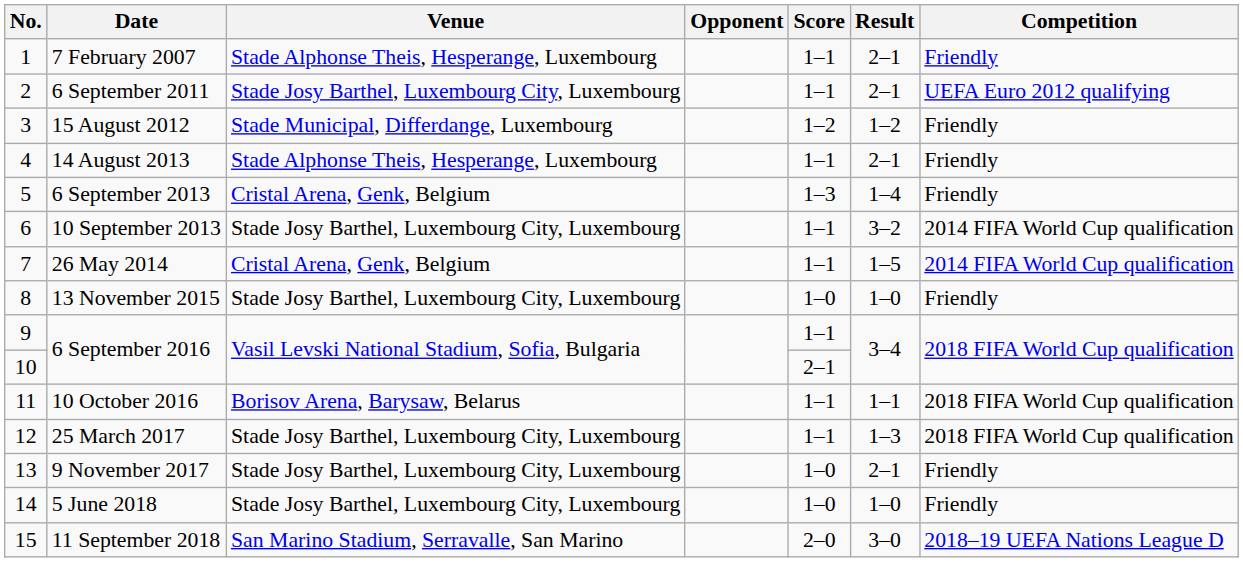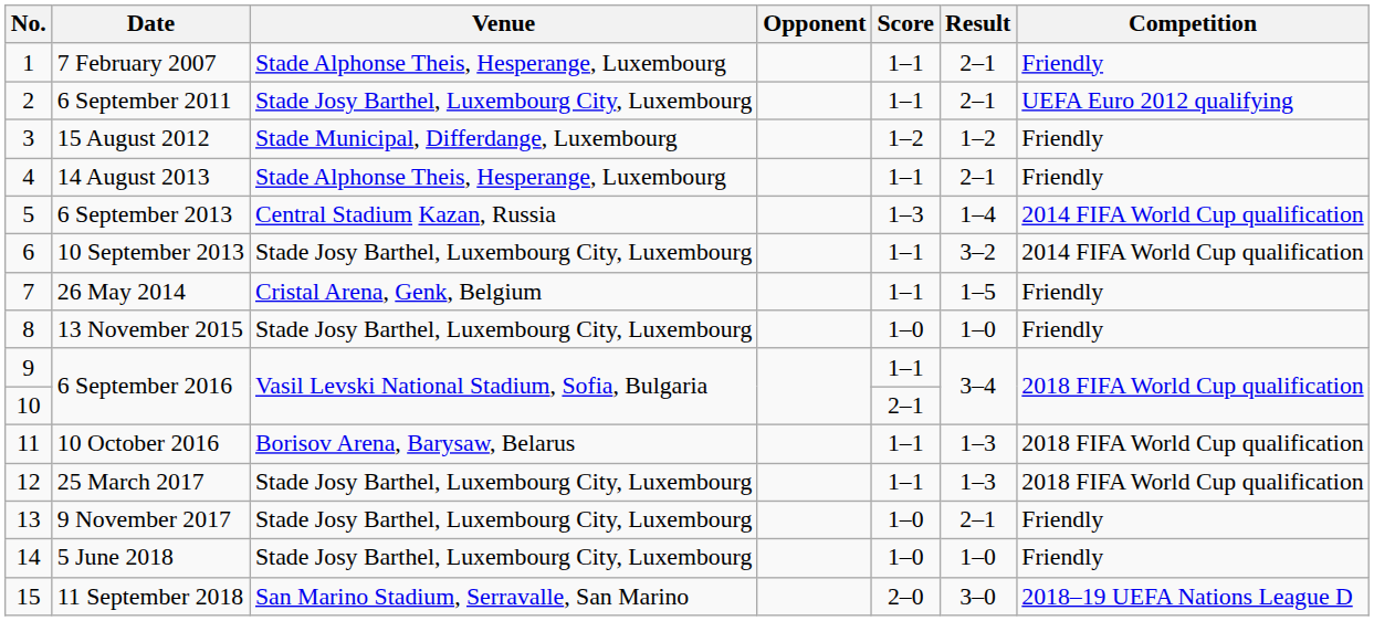6 September 2013 | Venue: Cristal Arena, Genk, Belgium -> Central Stadium Kazan, Russia
6 September 2013 | Competition: Friendly -> 2014 FIFA World Cup qualification
26 May 2014 | Competition: 2014 FIFA World Cup qualification -> Friendly
10 October 2016 | Result: 1–1 -> 1–3
